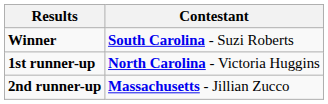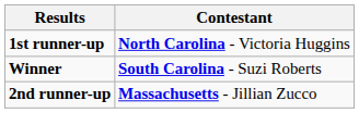rows swapped: Winner <-> 1st runner-up
